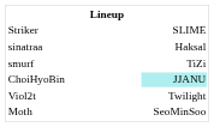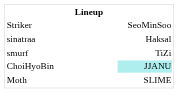Striker | column 3: SLIME -> SeoMinSoo
- row: Viol2t | Twilight
Moth | column 3: SeoMinSoo -> SLIME
